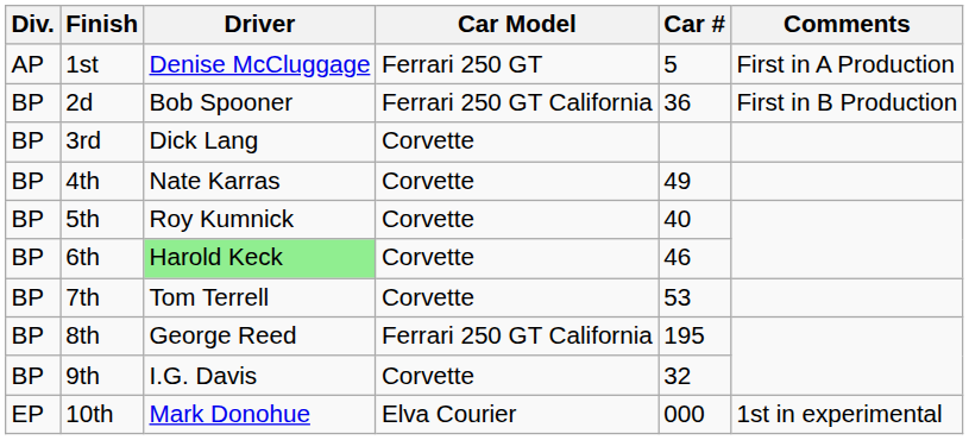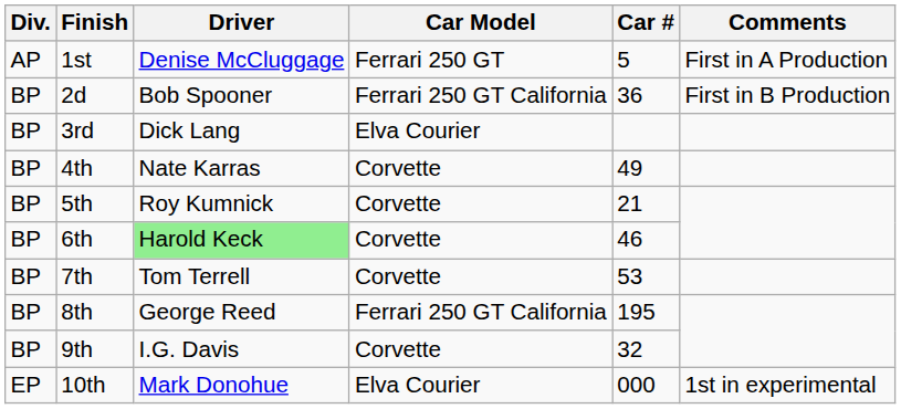3rd | Car Model: Corvette -> Elva Courier
5th | Car #: 40 -> 21
